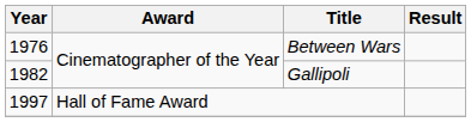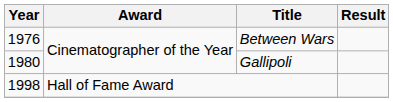Gallipoli | Year: 1982 -> 1980
Hall of Fame Award | Year: 1997 -> 1998
